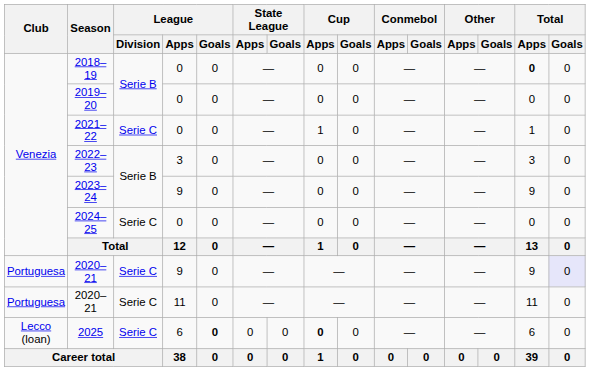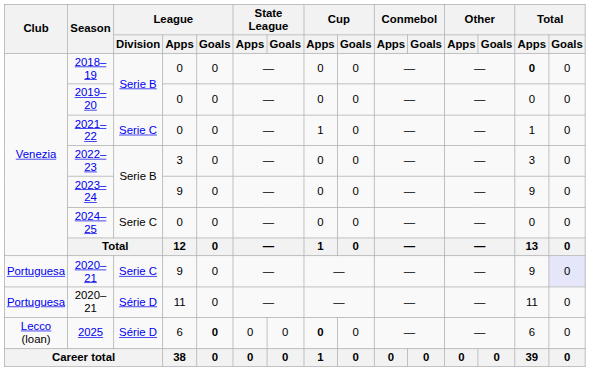2020–21 / 11 | League / Division: Serie C -> Série D
2025 | League / Division: Serie C -> Série D
